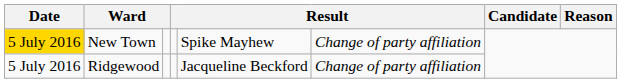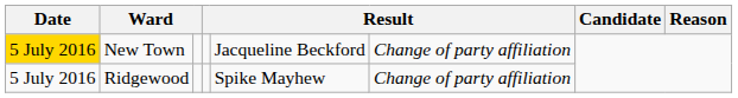New Town | column 5: Spike Mayhew -> Jacqueline Beckford
Ridgewood | column 5: Jacqueline Beckford -> Spike Mayhew
